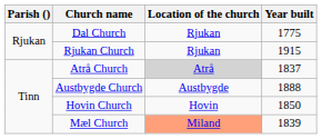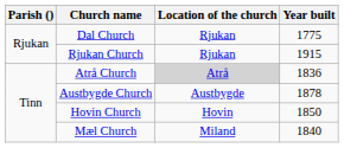Atrå Church | Year built: 1837 -> 1836
Austbygde Church | Year built: 1888 -> 1878
Mæl Church | Location of the church: lightsalmon background -> no background
Mæl Church | Year built: 1839 -> 1840
